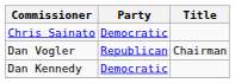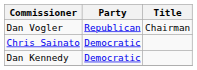rows swapped: Dan Vogler <-> Chris Sainato
